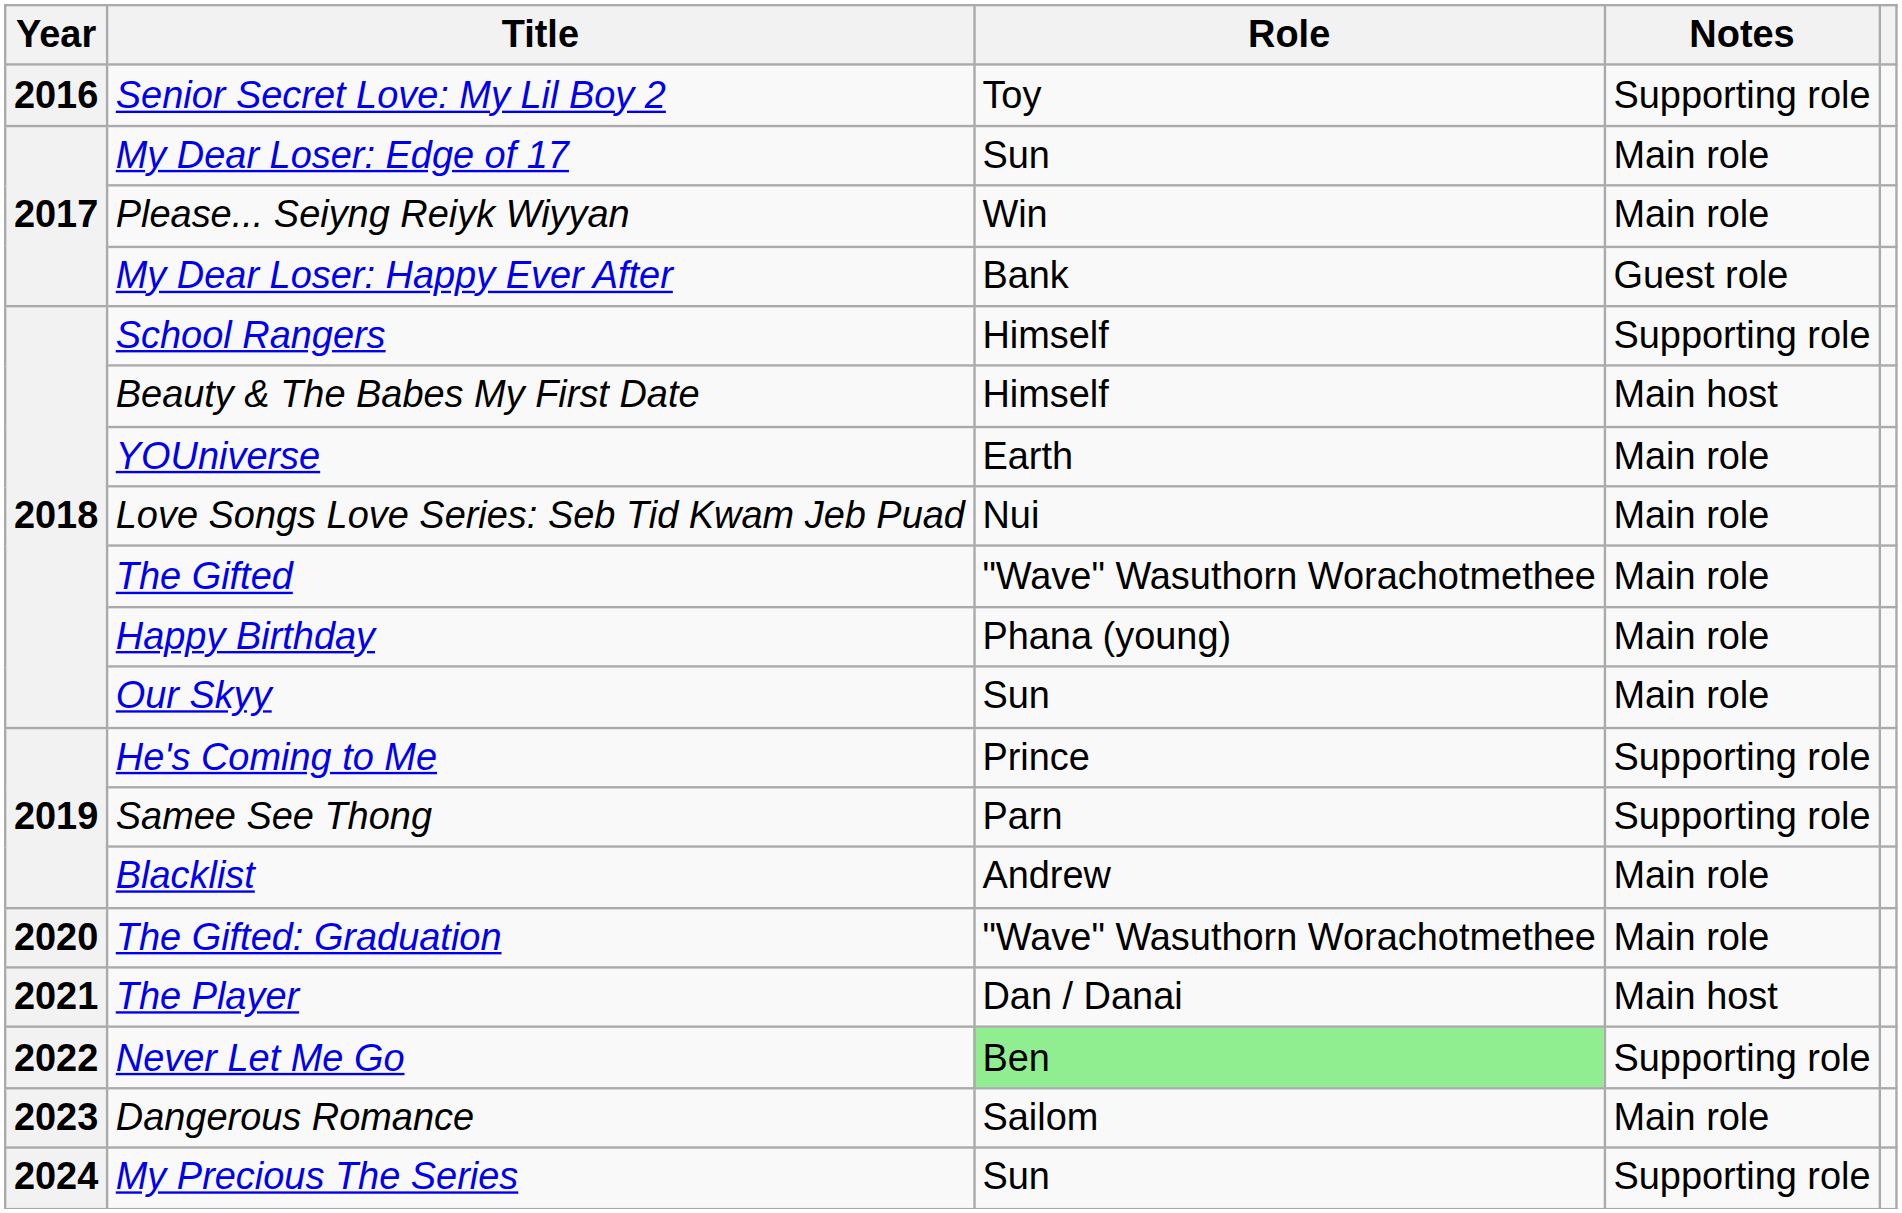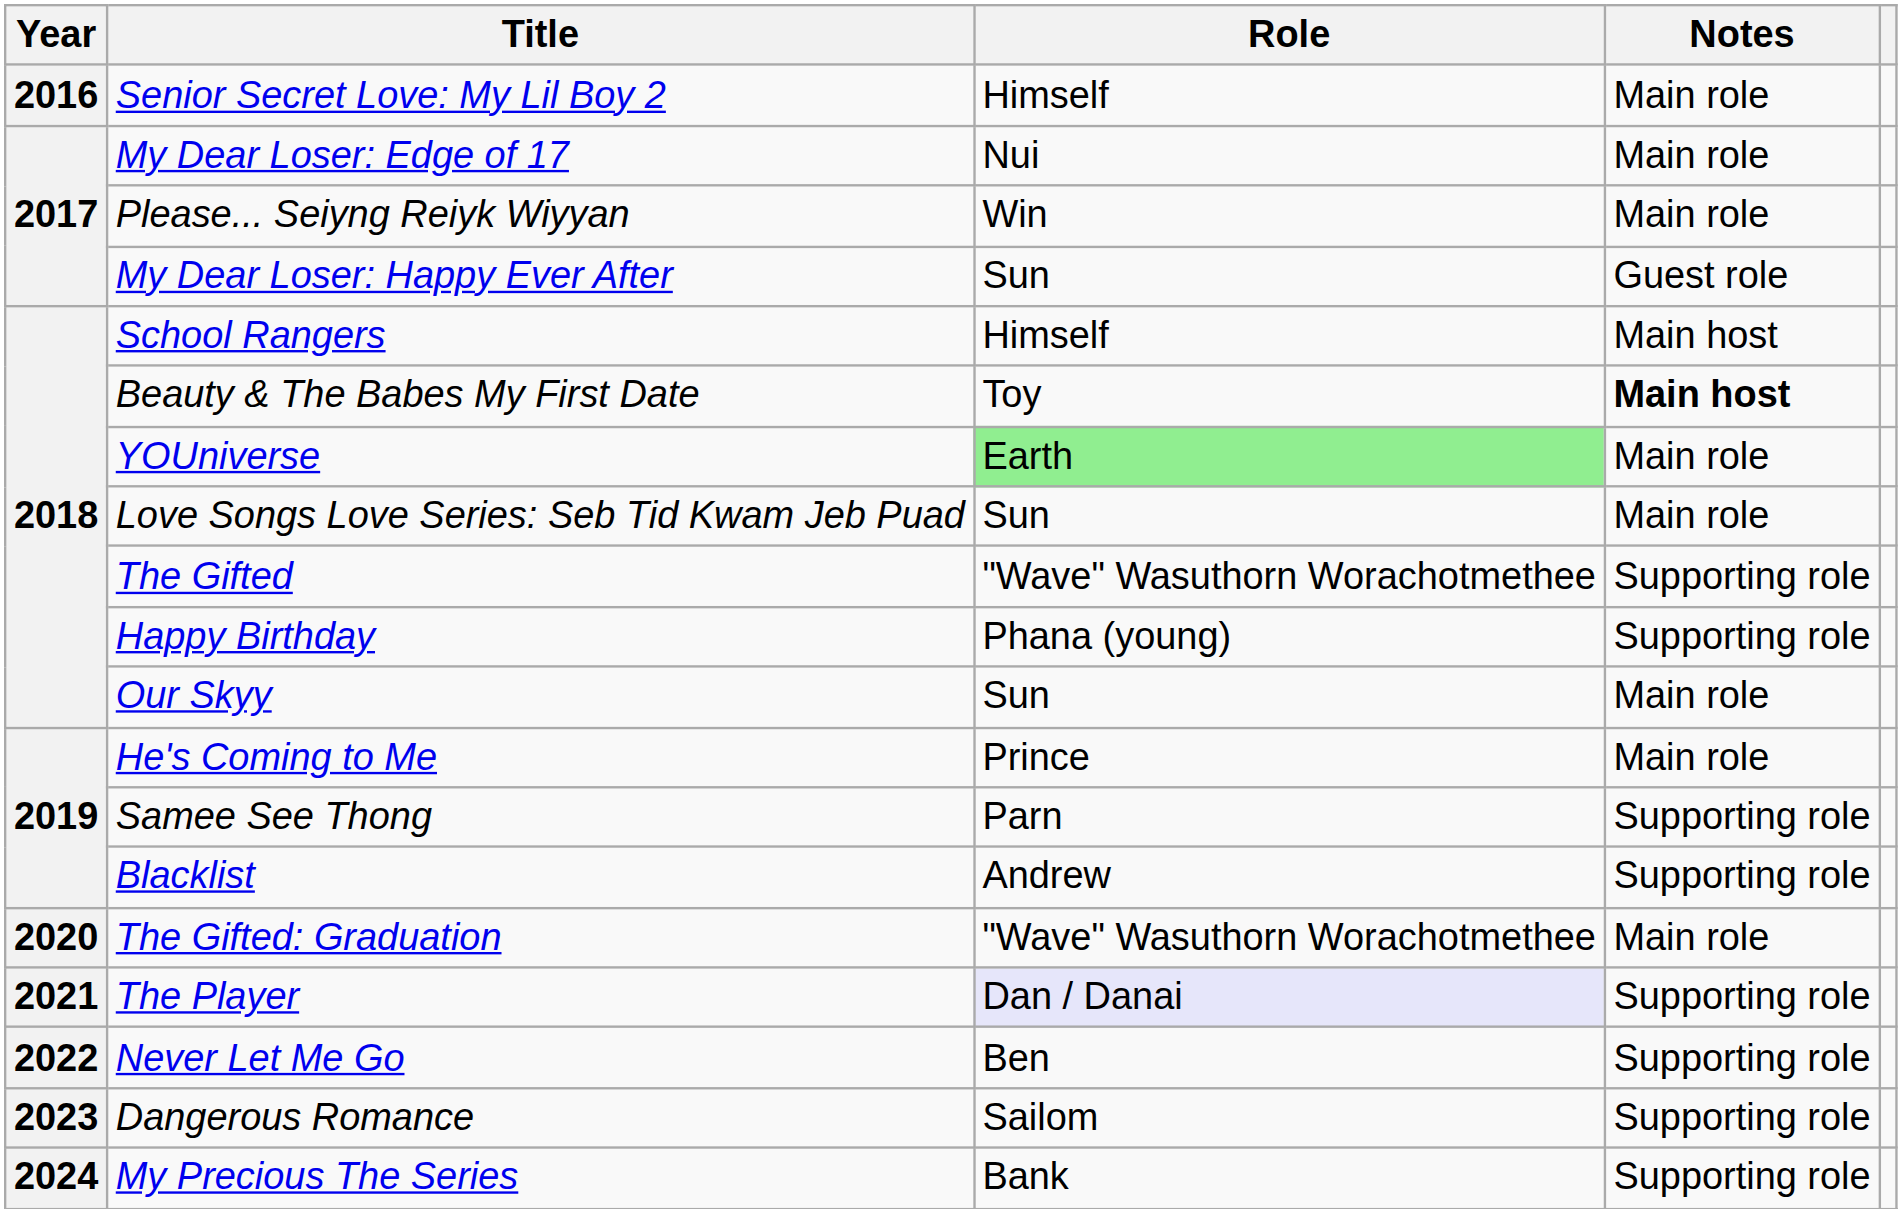Senior Secret Love: My Lil Boy 2 | Role: Toy -> Himself
Senior Secret Love: My Lil Boy 2 | Notes: Supporting role -> Main role
My Dear Loser: Edge of 17 | Role: Sun -> Nui
My Dear Loser: Happy Ever After | Role: Bank -> Sun
School Rangers | Notes: Supporting role -> Main host
Beauty & The Babes My First Date | Role: Himself -> Toy
Beauty & The Babes My First Date | Notes: normal -> bold
YOUniverse | Role: no background -> lightgreen background
Love Songs Love Series: Seb Tid Kwam Jeb Puad | Role: Nui -> Sun
The Gifted | Notes: Main role -> Supporting role
Happy Birthday | Notes: Main role -> Supporting role
He's Coming to Me | Notes: Supporting role -> Main role
Blacklist | Notes: Main role -> Supporting role
The Player | Role: no background -> lavender background
The Player | Notes: Main host -> Supporting role
Never Let Me Go | Role: lightgreen background -> no background
Dangerous Romance | Notes: Main role -> Supporting role
My Precious The Series | Role: Sun -> Bank
